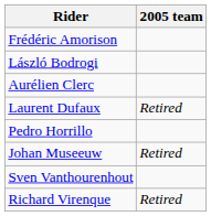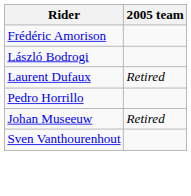- row: Aurélien Clerc
- row: Richard Virenque | Retired
